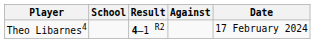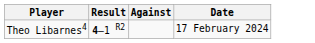- column: School
